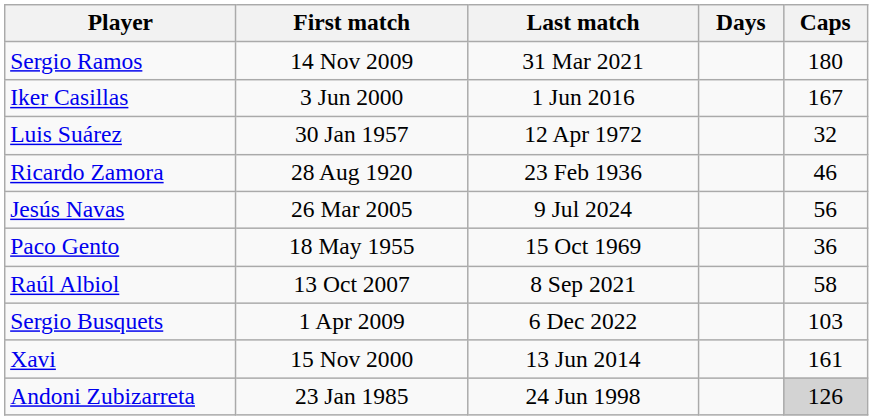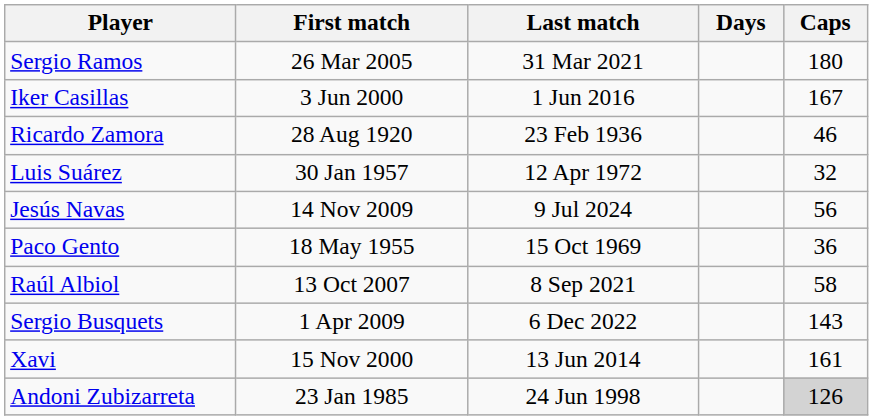Sergio Ramos | First match: 14 Nov 2009 -> 26 Mar 2005
rows swapped: Ricardo Zamora <-> Luis Suárez
Jesús Navas | First match: 26 Mar 2005 -> 14 Nov 2009
Sergio Busquets | Caps: 103 -> 143
